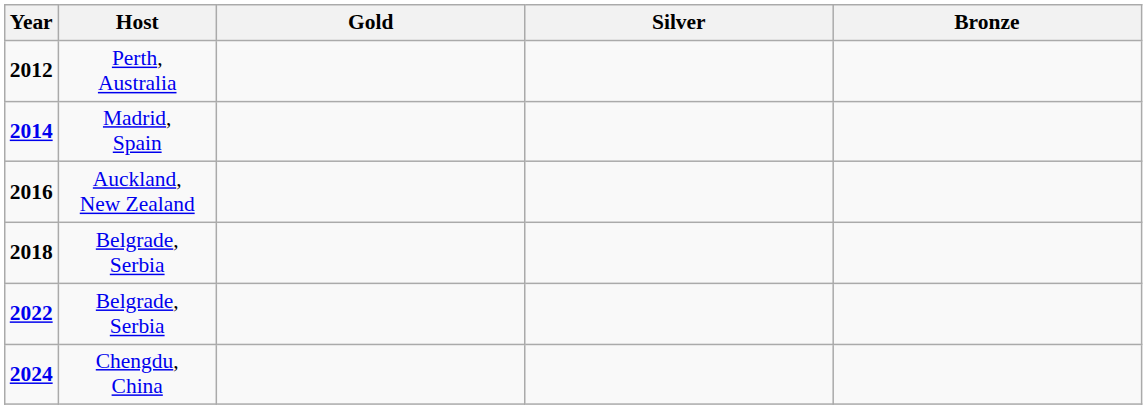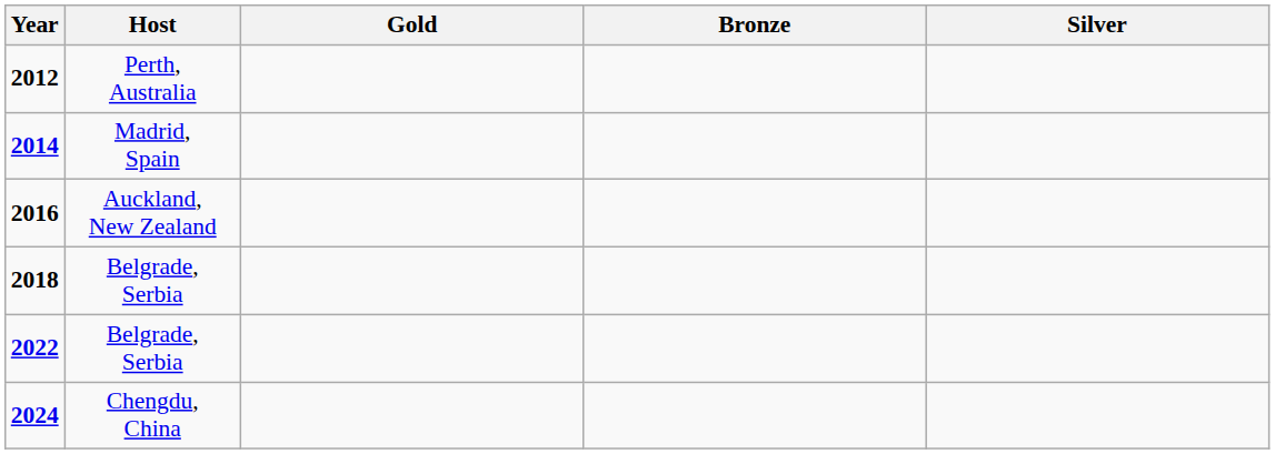columns swapped: Silver <-> Bronze
